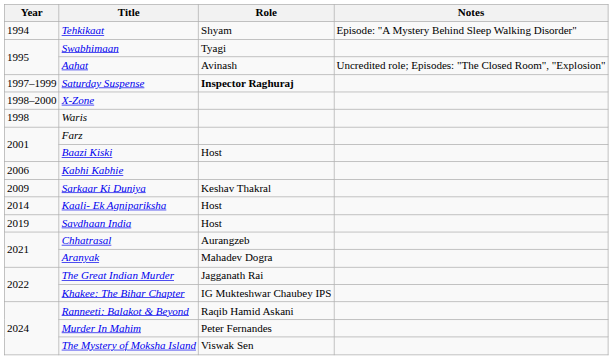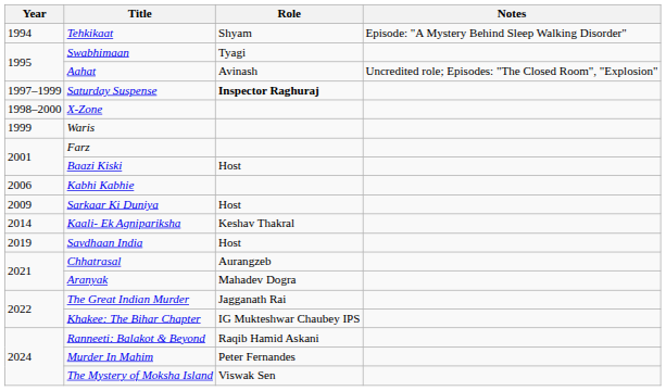Waris | Year: 1998 -> 1999
Sarkaar Ki Duniya | Role: Keshav Thakral -> Host
Kaali- Ek Agnipariksha | Role: Host -> Keshav Thakral
